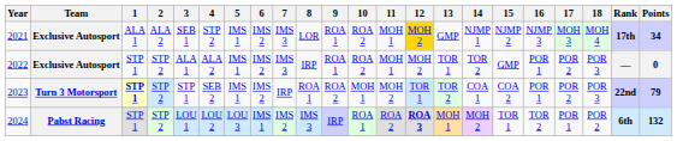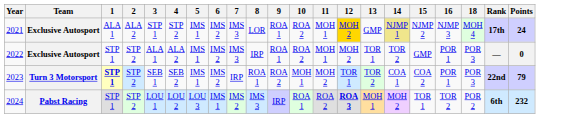- column: 17 | MOH 3 | POR 2 | POR 2 | POR 1
2021 | 3: SEB 1 -> STP 1
2021 | 14: no background -> khaki background
2021 | Points: 34 -> 24
2023 | 3: STP 1 -> SEB 1
2024 | Points: 132 -> 232
